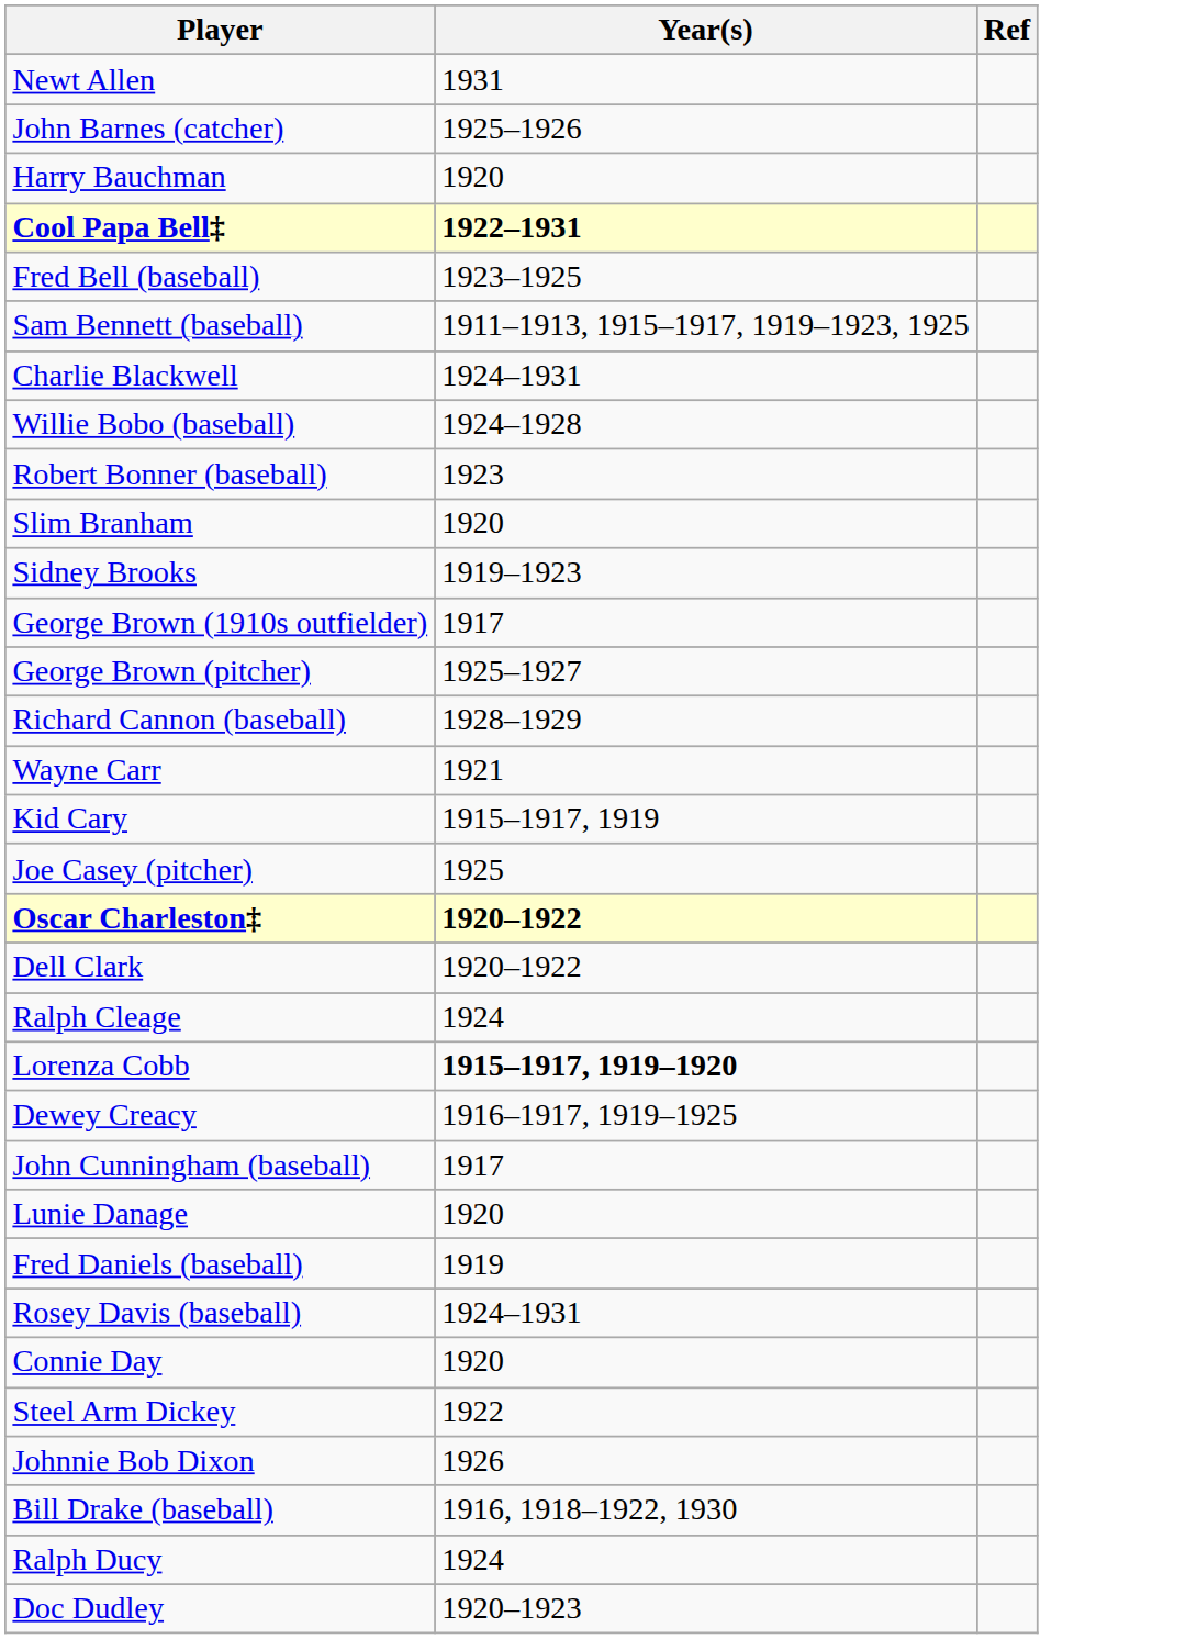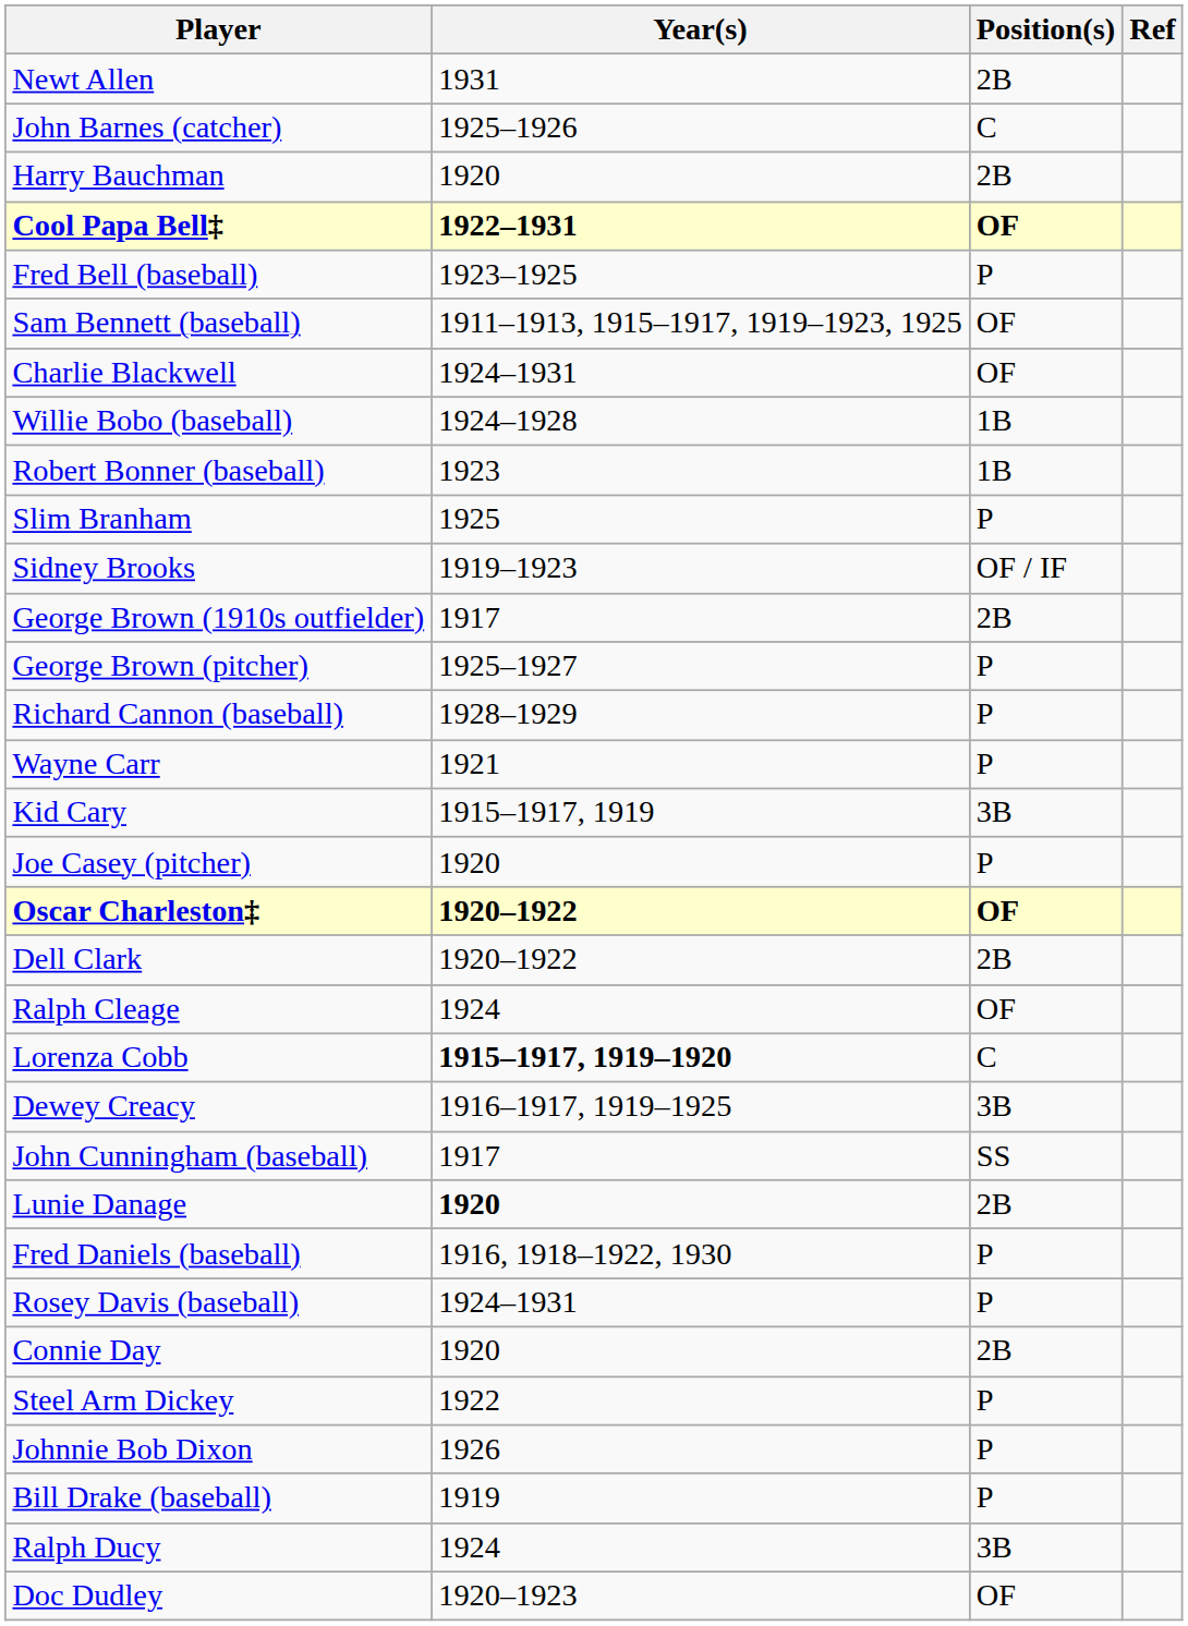+ column: Position(s) | 2B | C | 2B | OF | P | OF | OF | 1B | 1B | P | OF / IF | 2B | P | P | P | 3B | P | OF | 2B | OF | C | 3B | SS | 2B | P | P | 2B | P | P | P | 3B | OF
Slim Branham | Year(s): 1920 -> 1925
Joe Casey (pitcher) | Year(s): 1925 -> 1920
Lunie Danage | Year(s): normal -> bold
Fred Daniels (baseball) | Year(s): 1919 -> 1916, 1918–1922, 1930
Bill Drake (baseball) | Year(s): 1916, 1918–1922, 1930 -> 1919
